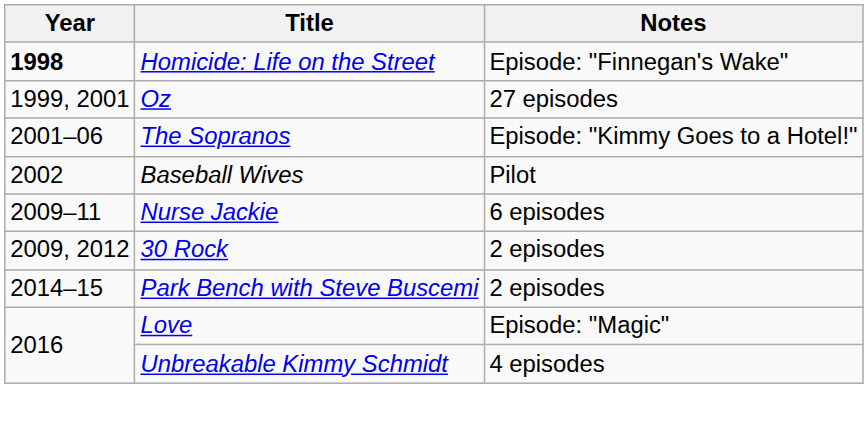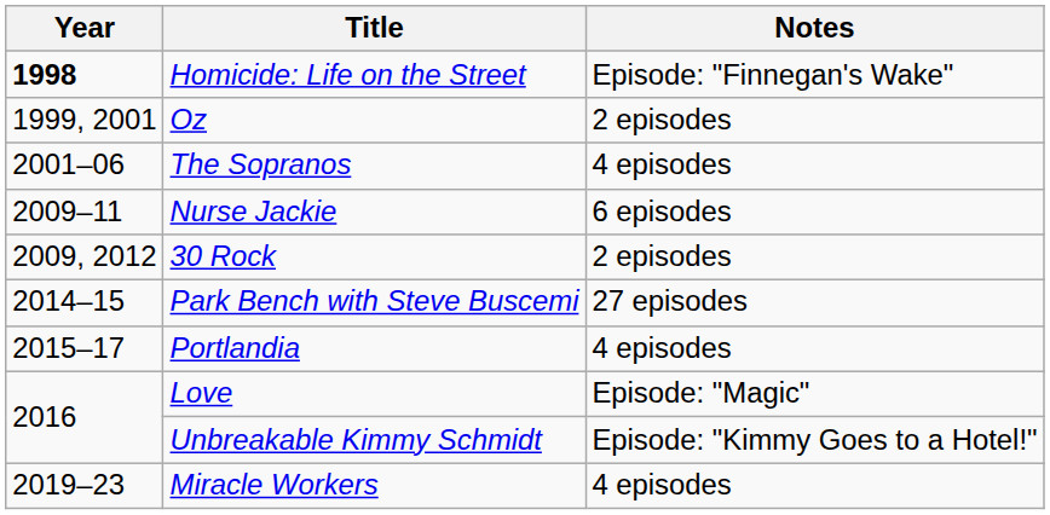Oz | Notes: 27 episodes -> 2 episodes
The Sopranos | Notes: Episode: "Kimmy Goes to a Hotel!" -> 4 episodes
- row: 2002 | Baseball Wives | Pilot
Park Bench with Steve Buscemi | Notes: 2 episodes -> 27 episodes
+ row: 2015–17 | Portlandia | 4 episodes
Unbreakable Kimmy Schmidt | Notes: 4 episodes -> Episode: "Kimmy Goes to a Hotel!"
+ row: 2019–23 | Miracle Workers | 4 episodes
